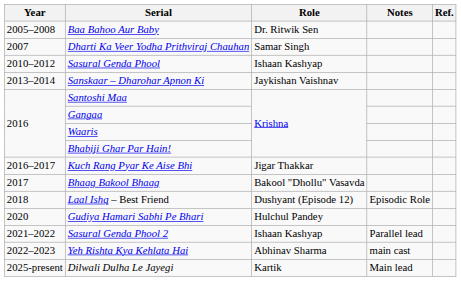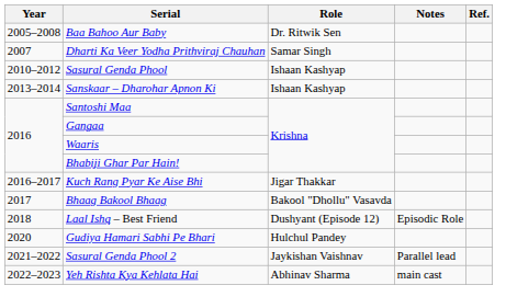Sanskaar – Dharohar Apnon Ki | Role: Jaykishan Vaishnav -> Ishaan Kashyap
Sasural Genda Phool 2 | Role: Ishaan Kashyap -> Jaykishan Vaishnav
- row: 2025-present | Dilwali Dulha Le Jayegi | Kartik | Main lead
